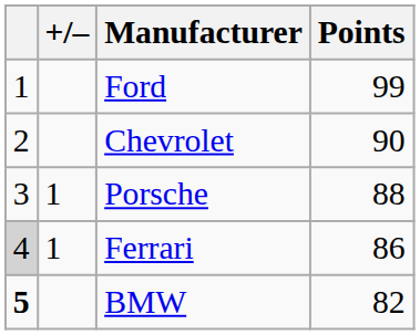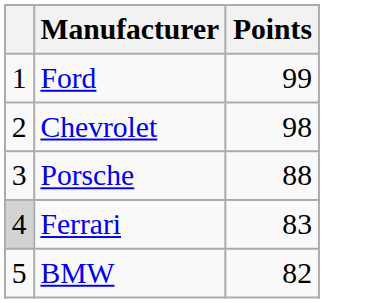- column: +/– | 1 | 1
Chevrolet | Points: 90 -> 98
Ferrari | Points: 86 -> 83
BMW | column 1: bold -> normal
